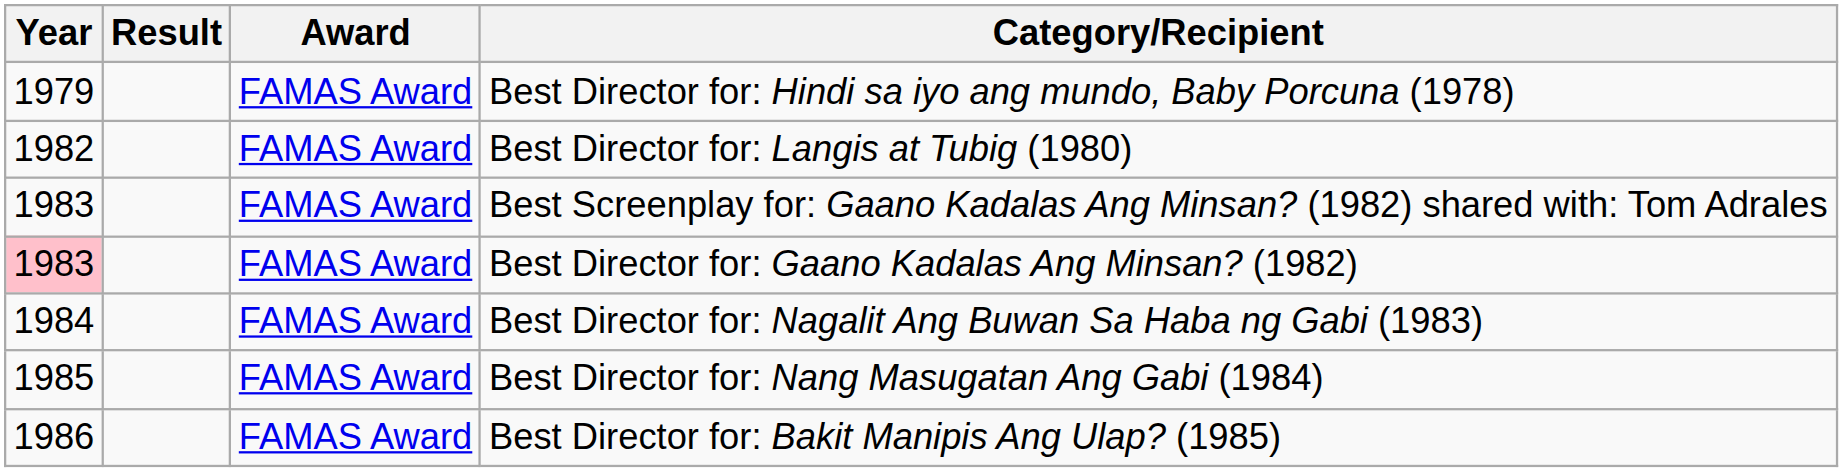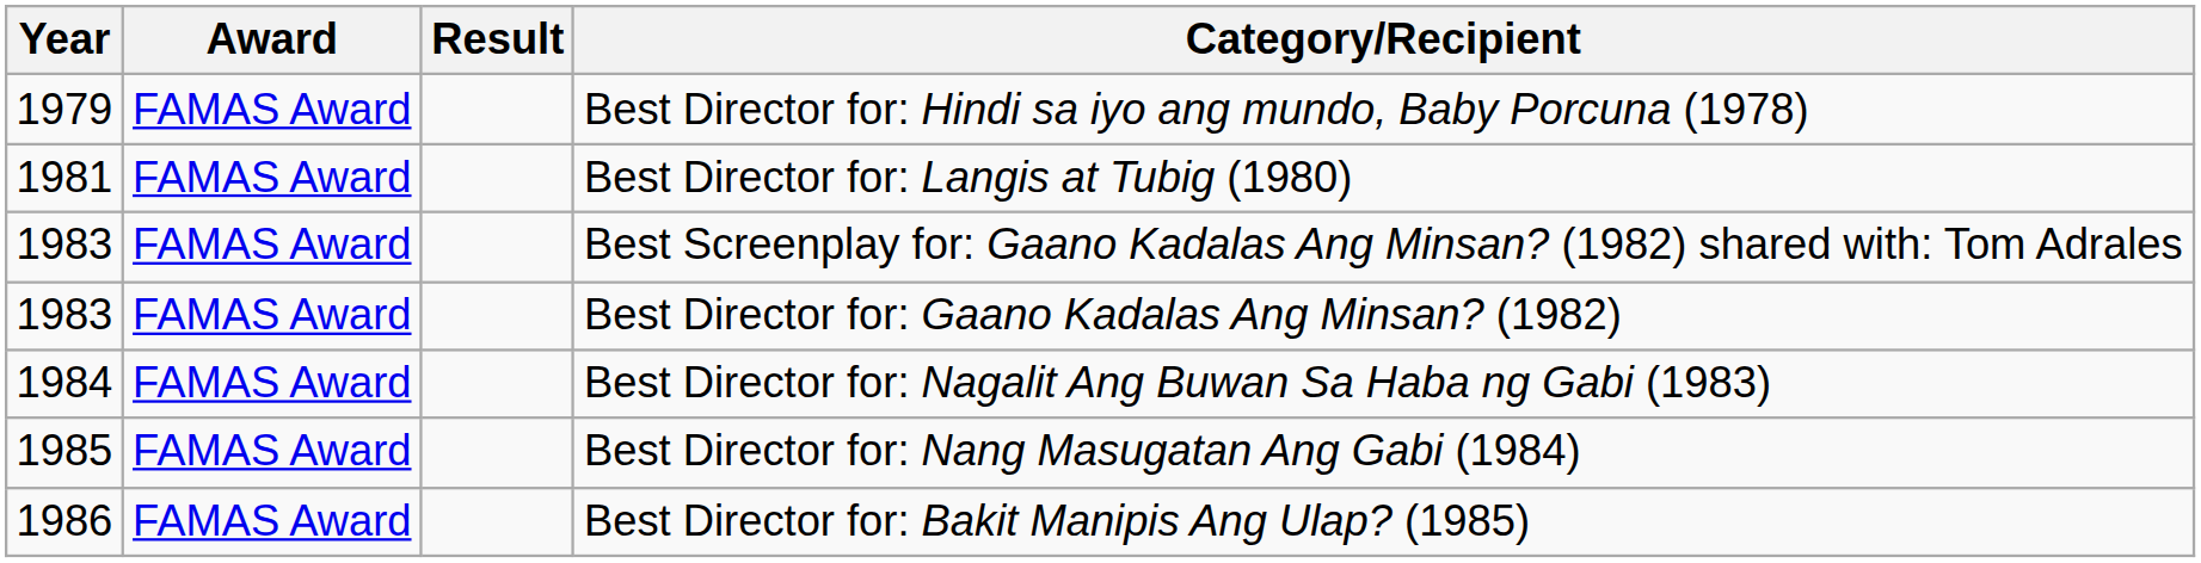columns swapped: Result <-> Award
Best Director for: Langis at Tubig (1980) | Year: 1982 -> 1981
Best Director for: Gaano Kadalas Ang Minsan? (1982) | Year: pink background -> no background
